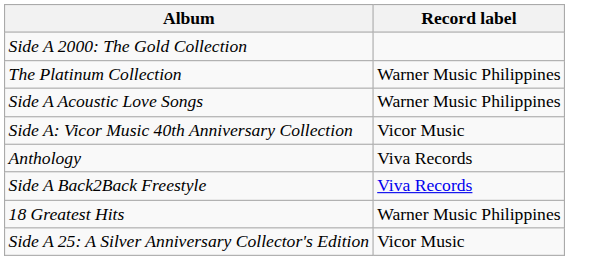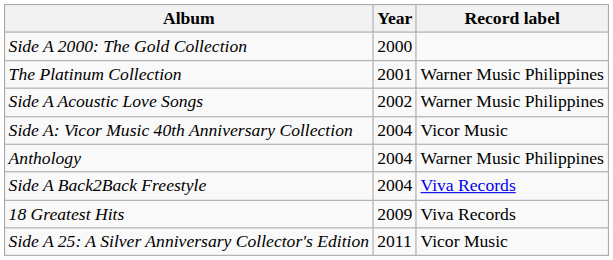+ column: Year | 2000 | 2001 | 2002 | 2004 | 2004 | 2004 | 2009 | 2011
Anthology | Record label: Viva Records -> Warner Music Philippines
18 Greatest Hits | Record label: Warner Music Philippines -> Viva Records
